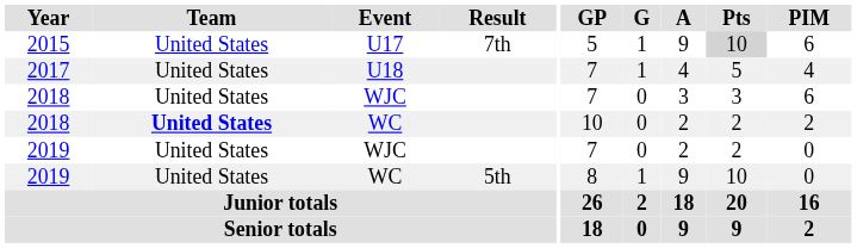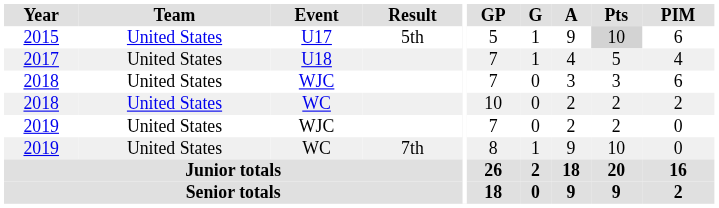2015 | Result: 7th -> 5th
2018 / WC | Team: bold -> normal
2019 / WC | Result: 5th -> 7th
